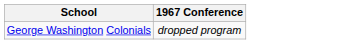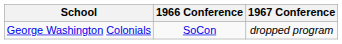+ column: 1966 Conference | SoCon
